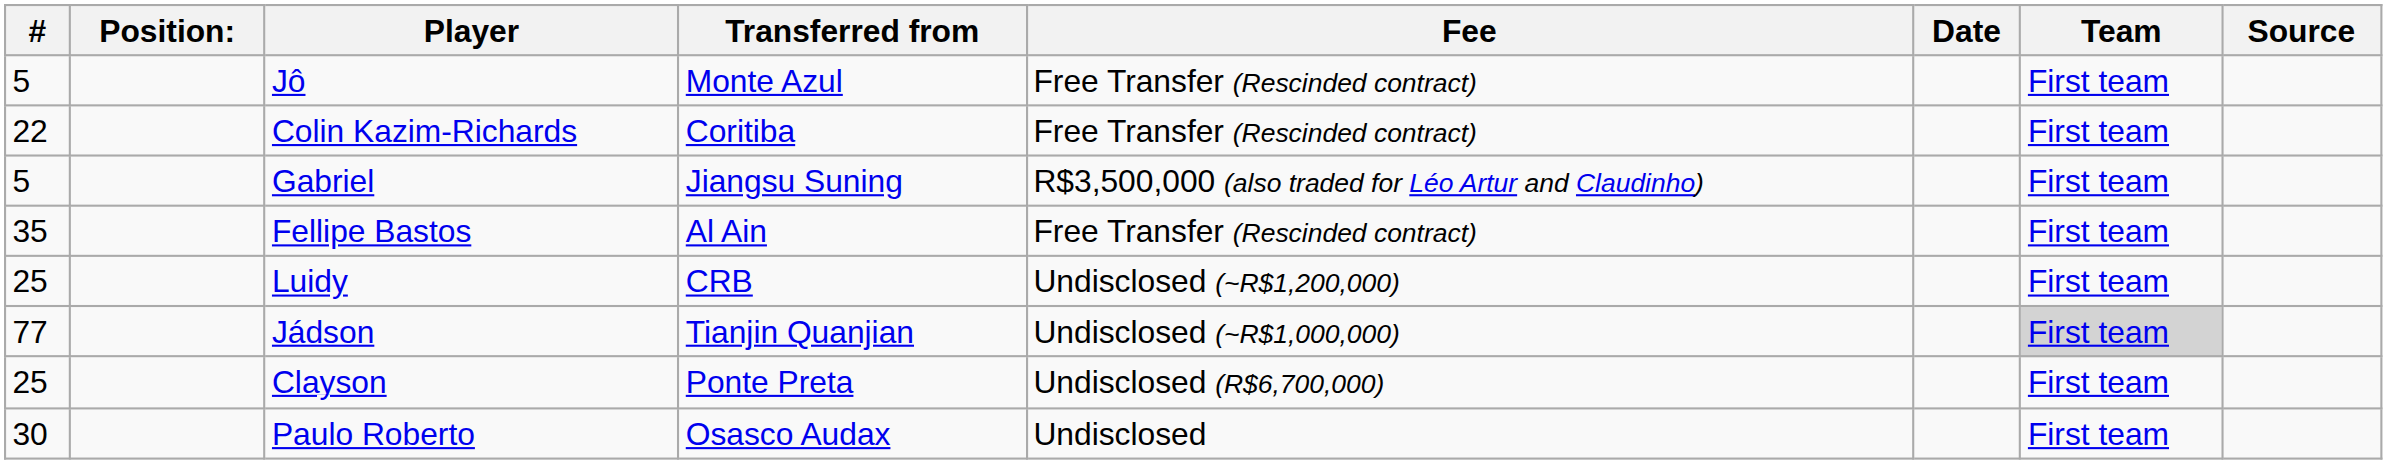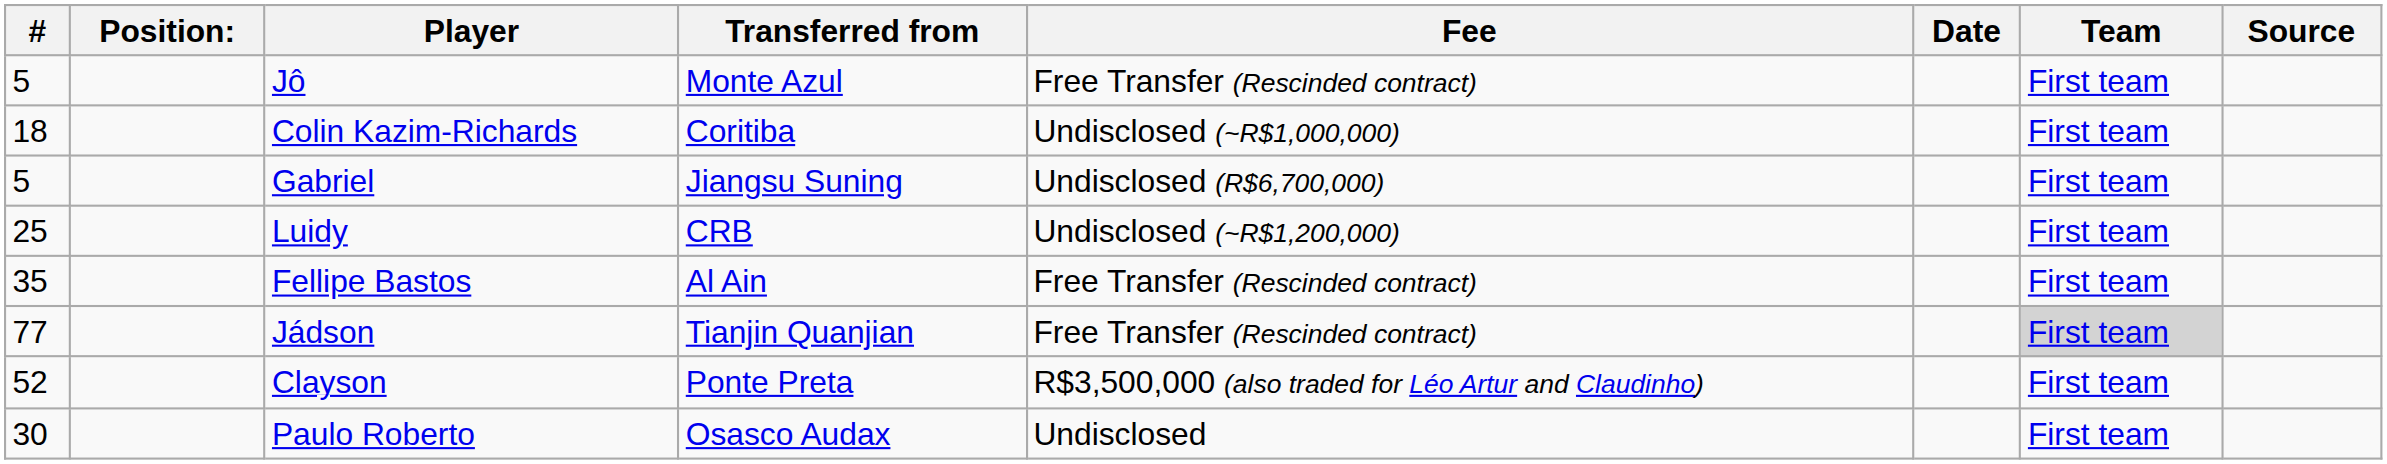Colin Kazim-Richards | #: 22 -> 18
Colin Kazim-Richards | Fee: Free Transfer (Rescinded contract) -> Undisclosed (~R$1,000,000)
Gabriel | Fee: R$3,500,000 (also traded for Léo Artur and Claudinho) -> Undisclosed (R$6,700,000)
rows swapped: Luidy <-> Fellipe Bastos
Jádson | Fee: Undisclosed (~R$1,000,000) -> Free Transfer (Rescinded contract)
Clayson | #: 25 -> 52
Clayson | Fee: Undisclosed (R$6,700,000) -> R$3,500,000 (also traded for Léo Artur and Claudinho)
